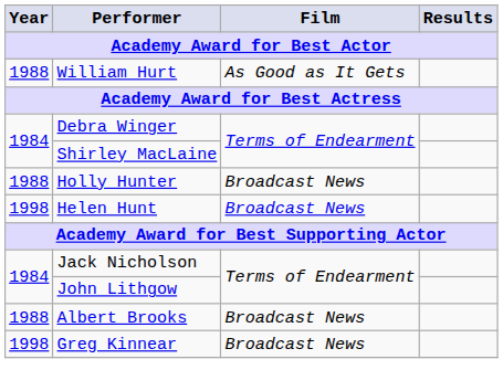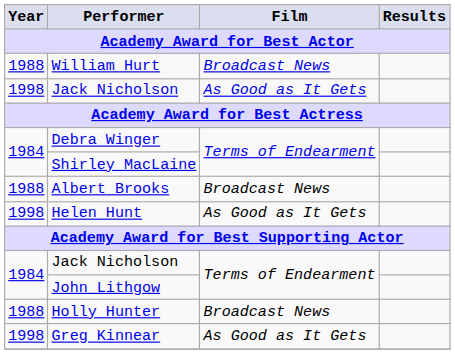William Hurt | Film: As Good as It Gets -> Broadcast News
+ row: 1998 | Jack Nicholson | As Good as It Gets
rows swapped: Holly Hunter <-> Albert Brooks
Helen Hunt | Film: Broadcast News -> As Good as It Gets
Greg Kinnear | Film: Broadcast News -> As Good as It Gets
